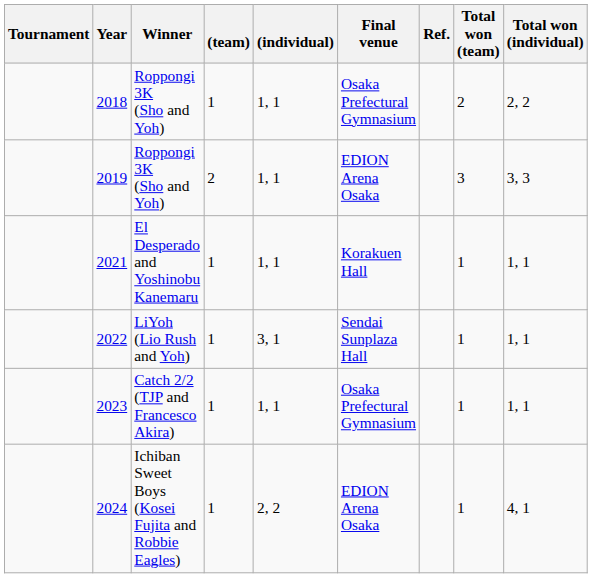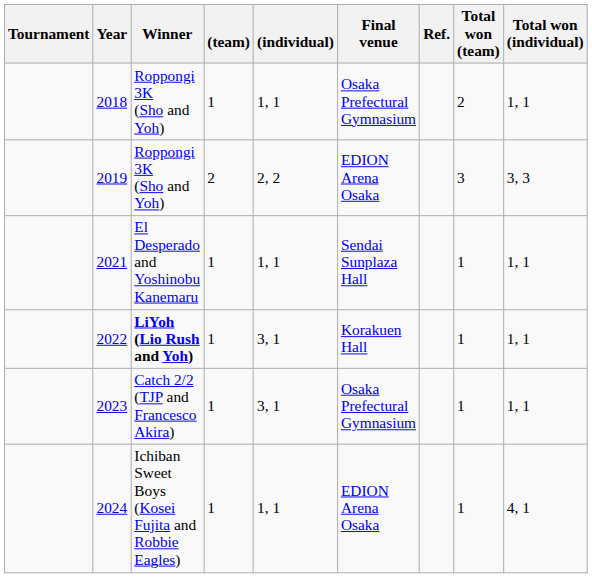2018 | Total won (individual): 2, 2 -> 1, 1
2019 | (individual): 1, 1 -> 2, 2
2021 | Final venue: Korakuen Hall -> Sendai Sunplaza Hall
2022 | Winner: normal -> bold
2022 | Final venue: Sendai Sunplaza Hall -> Korakuen Hall
2023 | (individual): 1, 1 -> 3, 1
2024 | (individual): 2, 2 -> 1, 1
